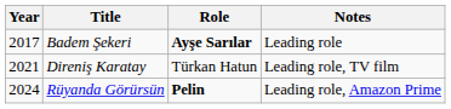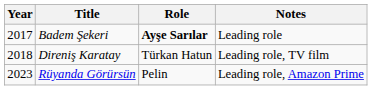Direniş Karatay | Year: 2021 -> 2018
Rüyanda Görürsün | Year: 2024 -> 2023
Rüyanda Görürsün | Role: bold -> normal
